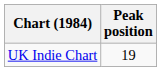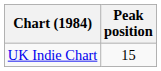UK Indie Chart | Peak position: 19 -> 15
